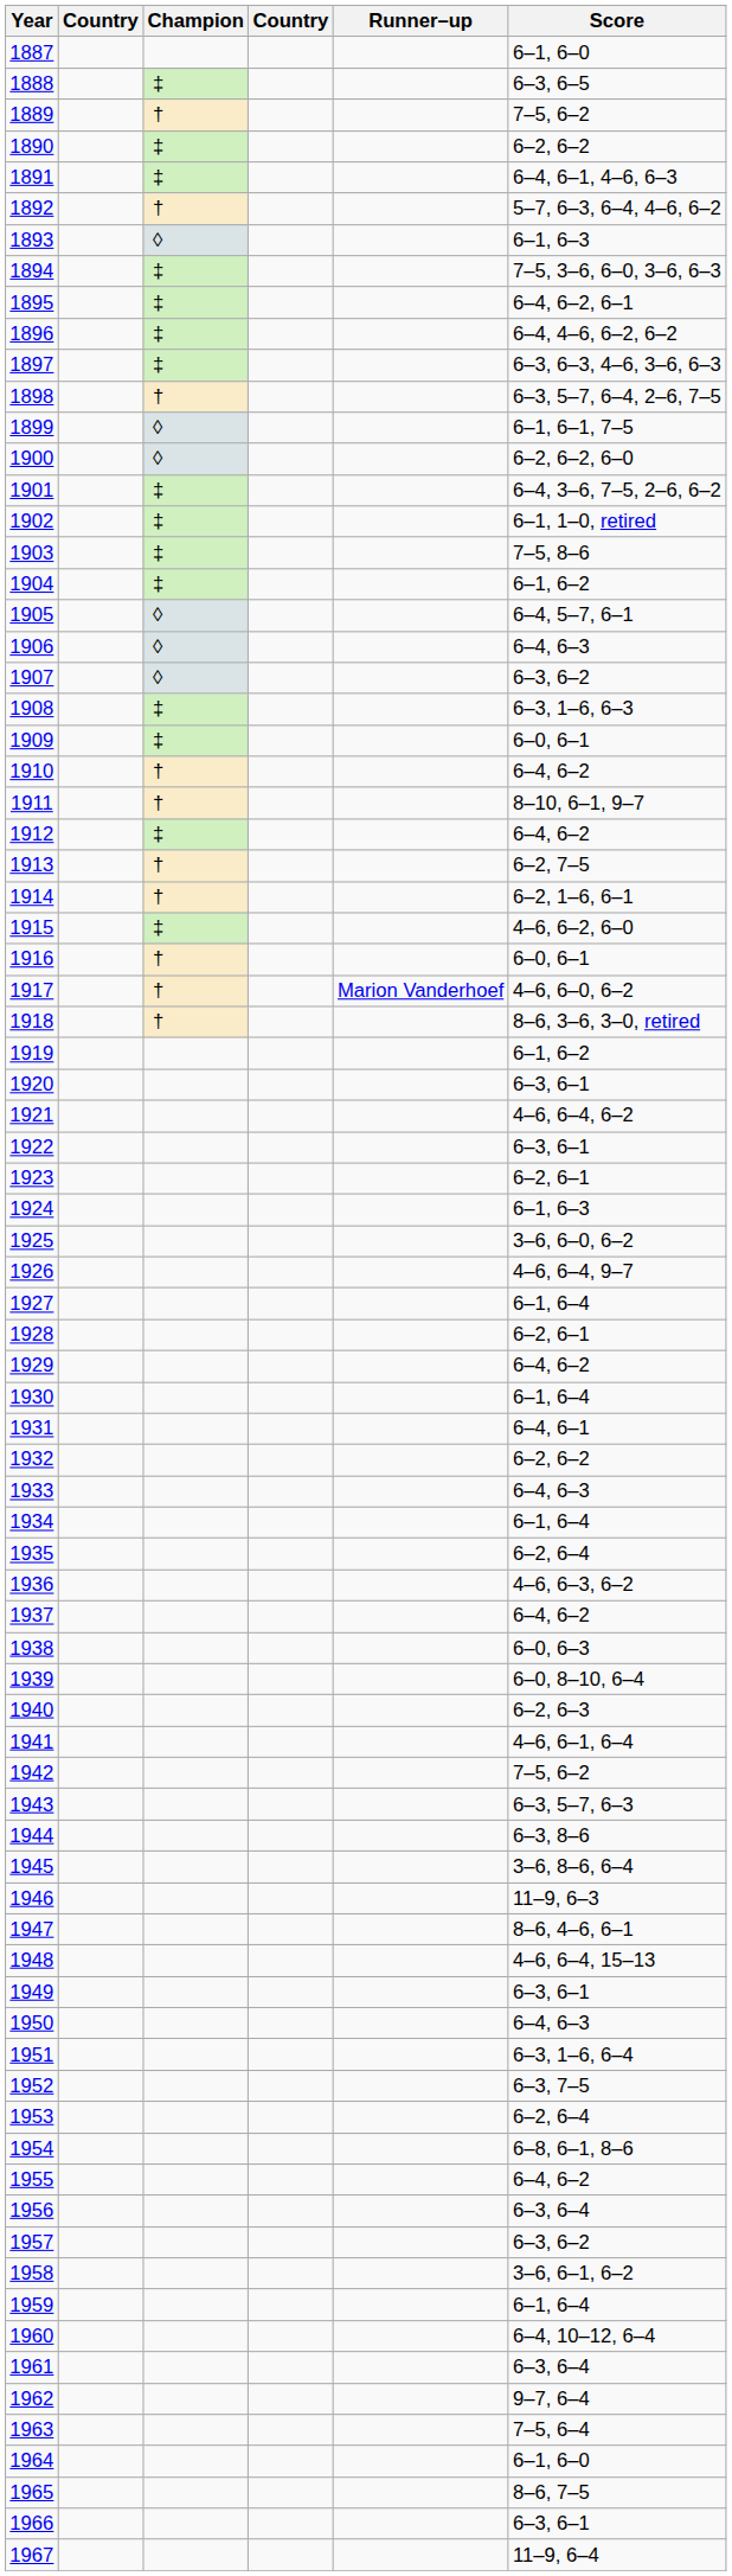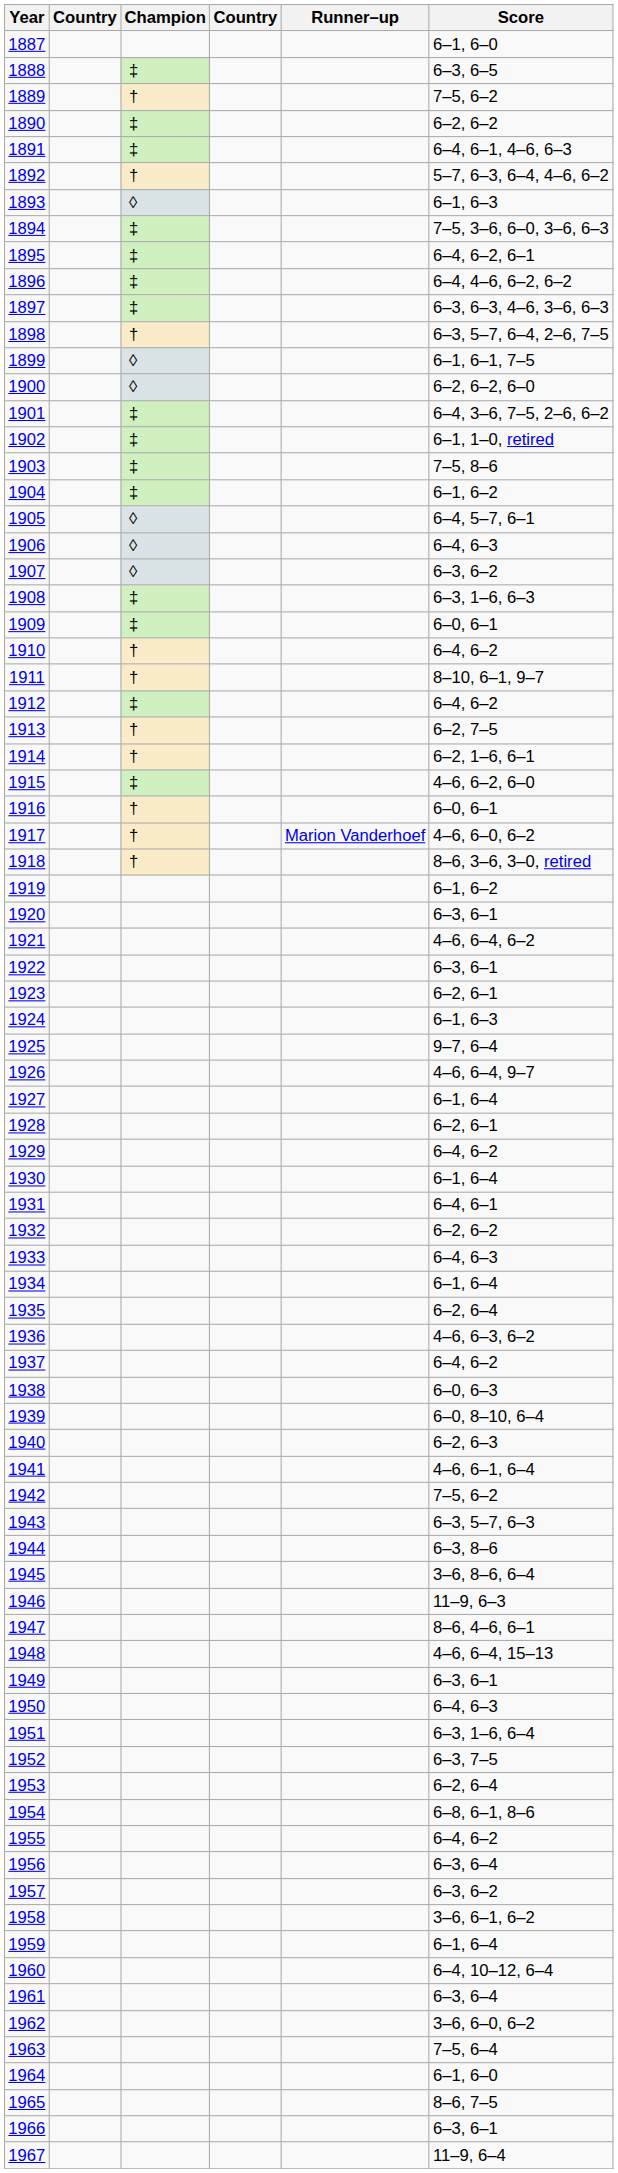1925 | Score: 3–6, 6–0, 6–2 -> 9–7, 6–4
1962 | Score: 9–7, 6–4 -> 3–6, 6–0, 6–2
